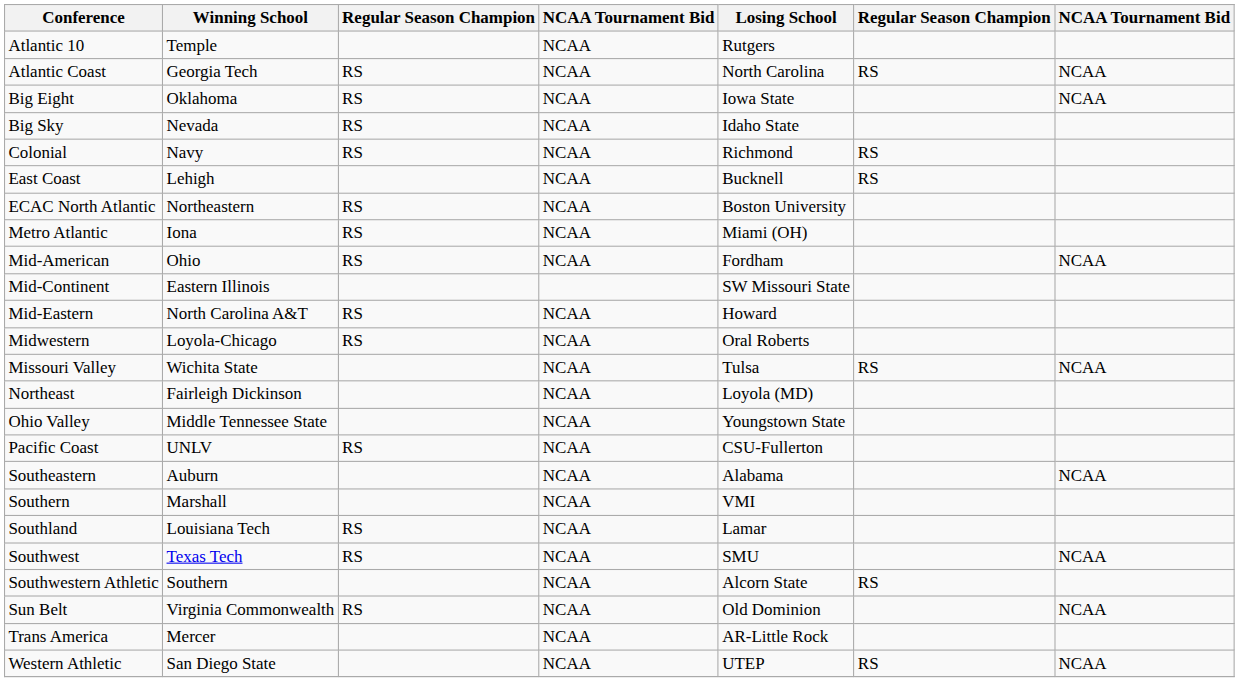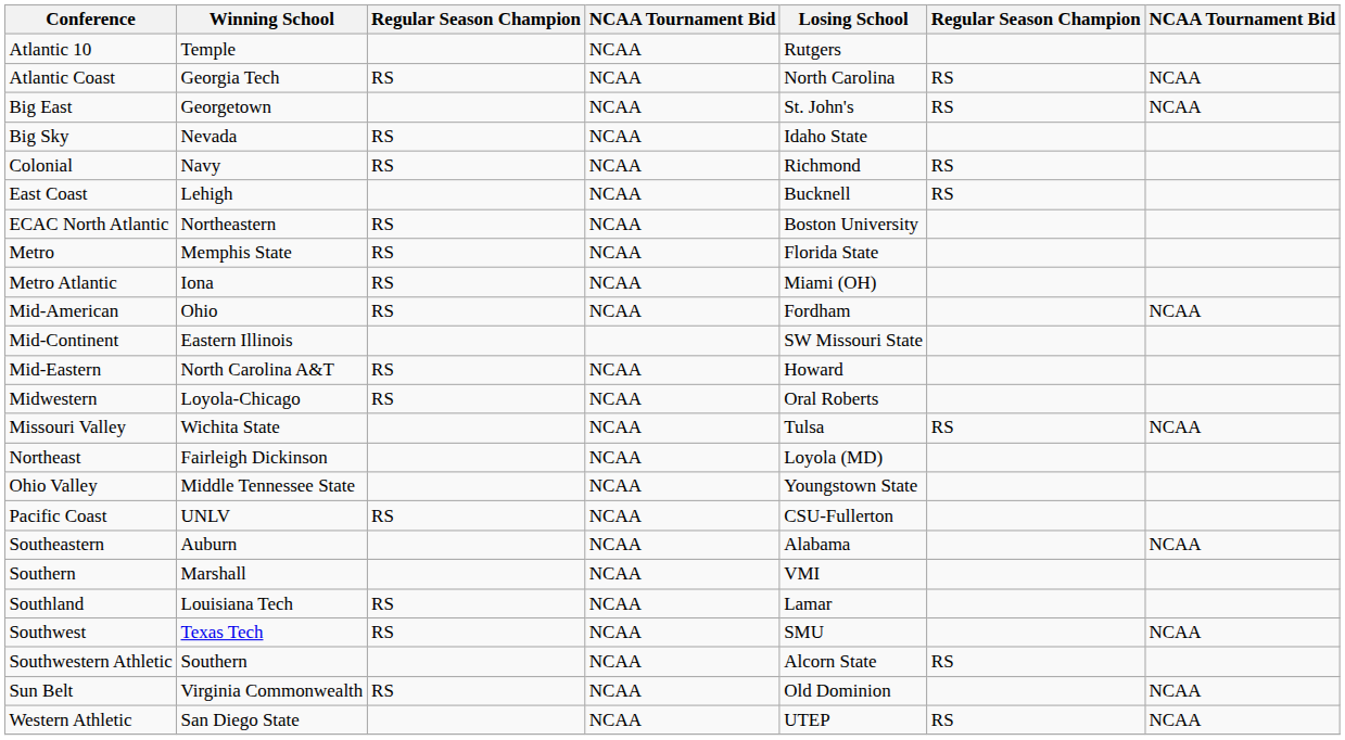+ row: Big East | Georgetown | NCAA | St. John's | RS | NCAA
- row: Big Eight | Oklahoma | RS | NCAA | Iowa State | NCAA
+ row: Metro | Memphis State | RS | NCAA | Florida State
- row: Trans America | Mercer | NCAA | AR-Little Rock
